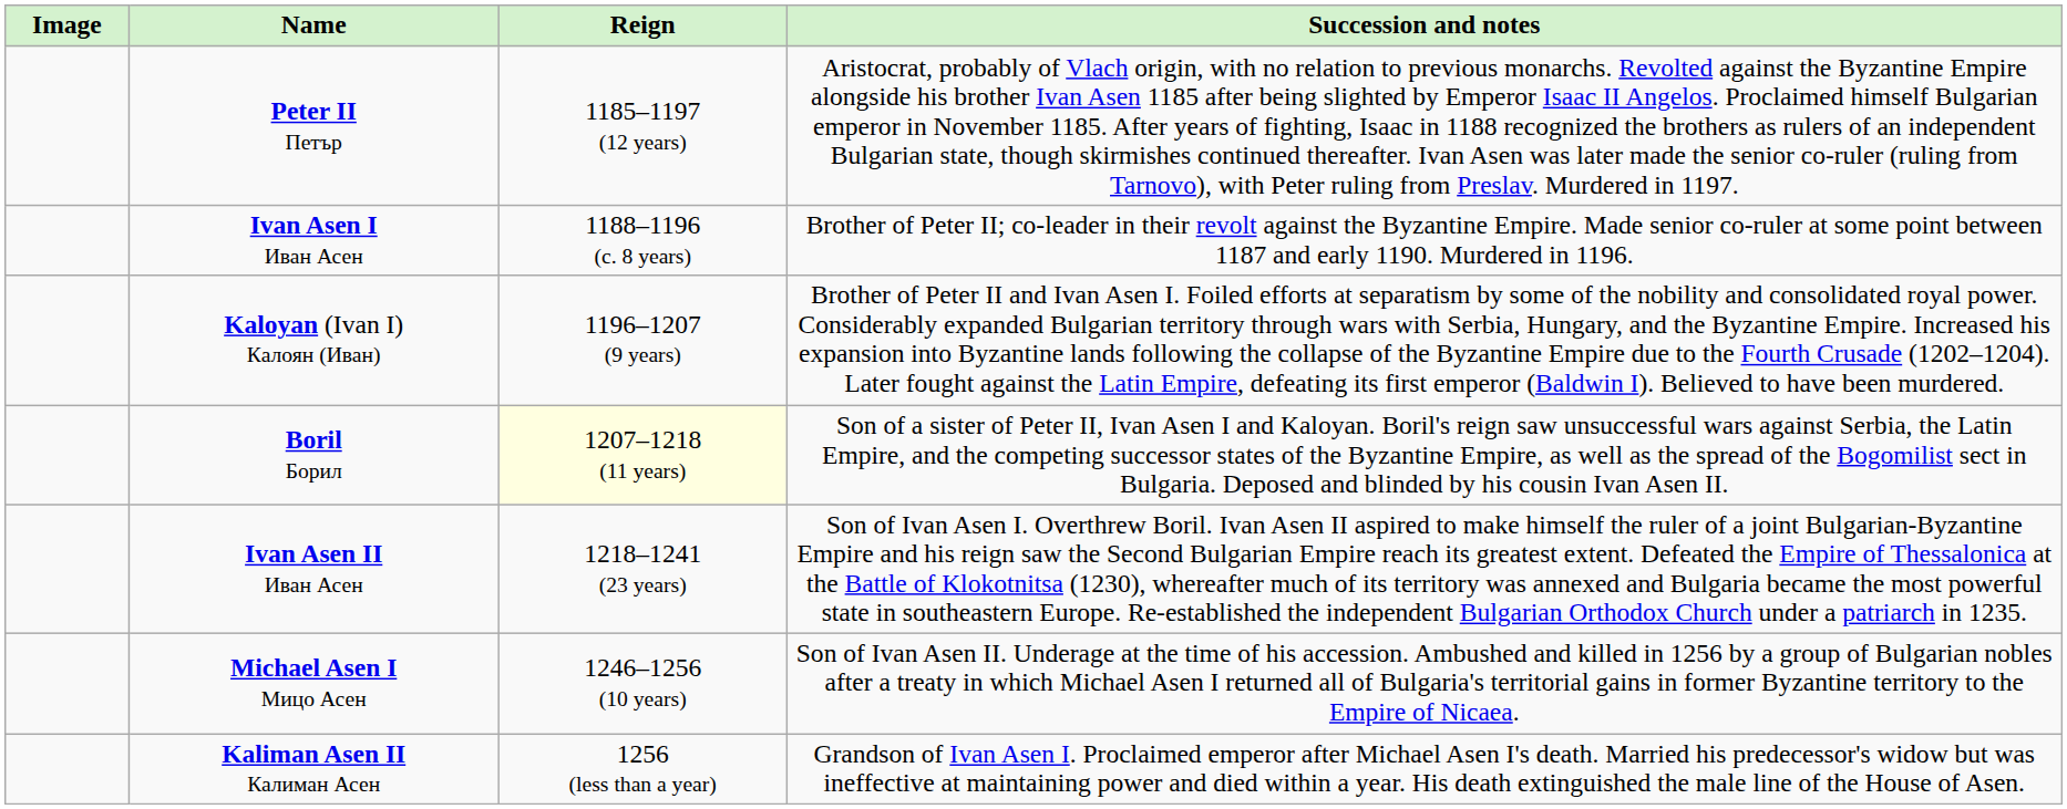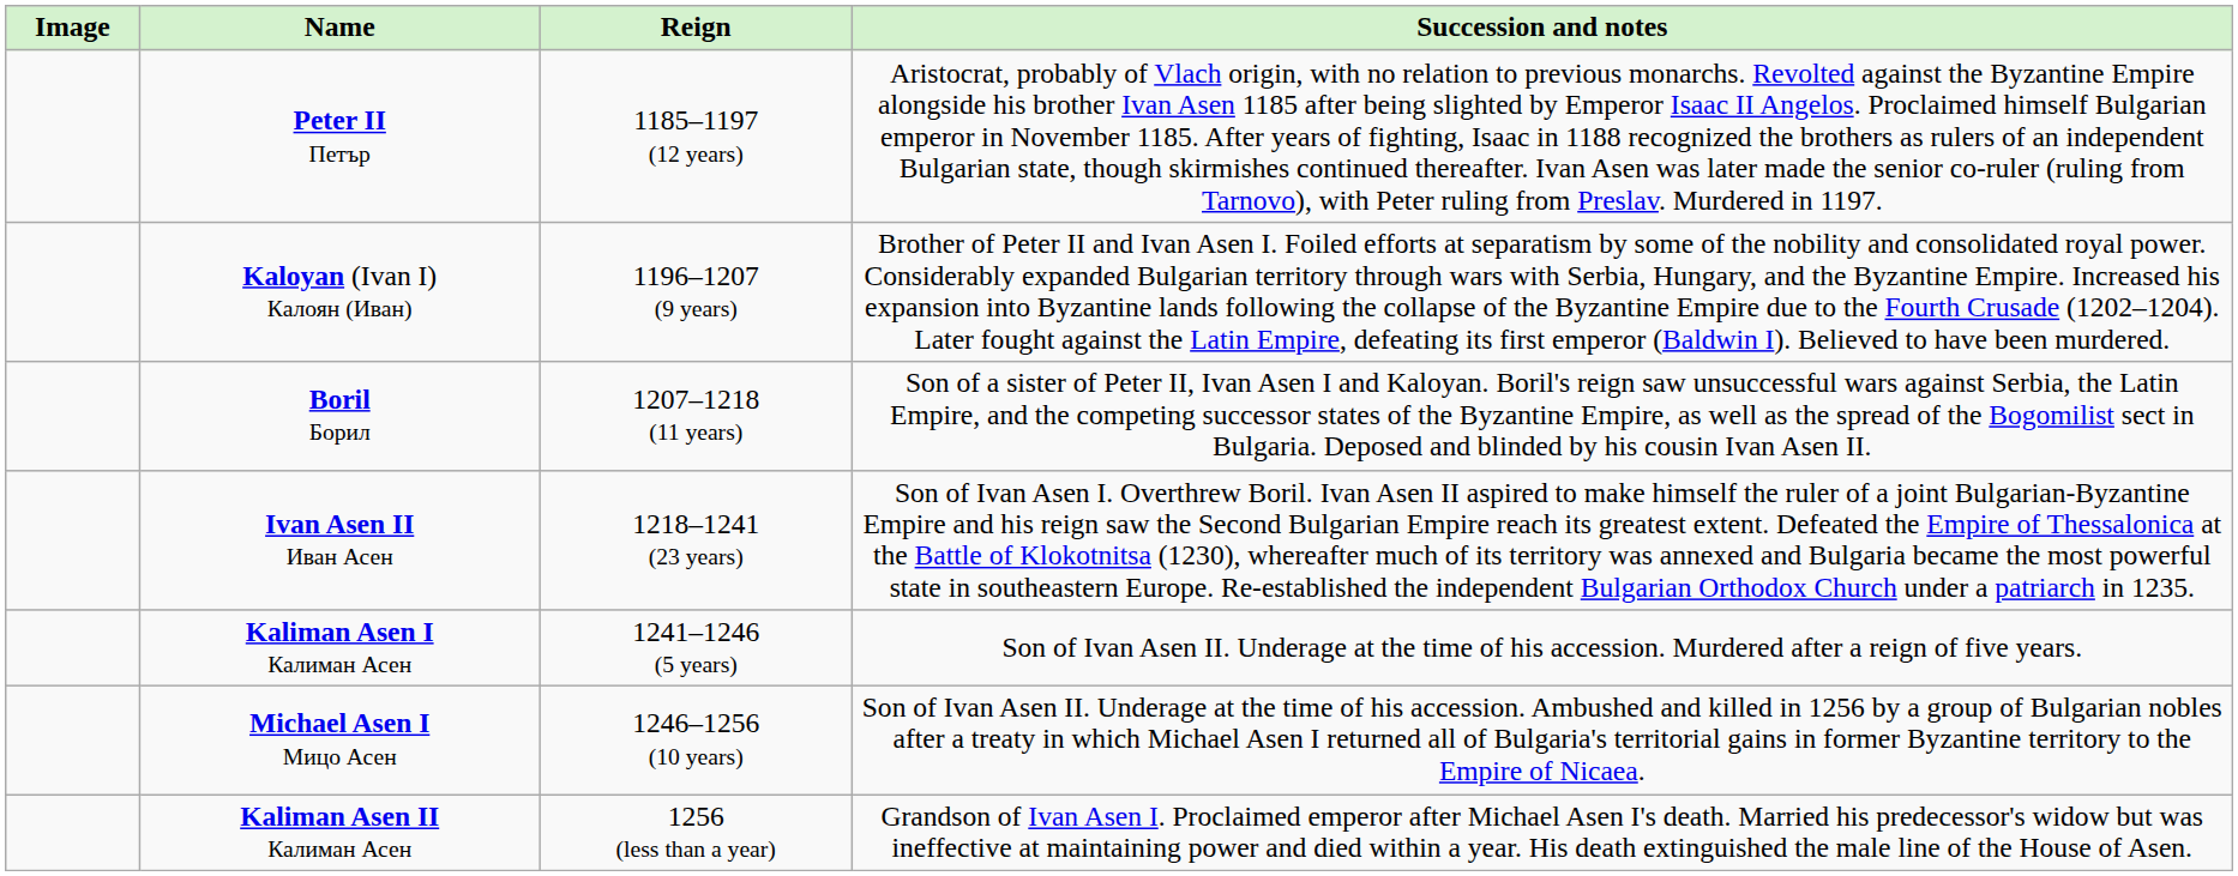- row: Ivan Asen I Иван Асен | 1188–1196 (c. 8 years) | Brother of Peter II; co-leader in their revolt against the Byzantine Empire. Made senior co-ruler at some point between 1187 and early 1190. Murdered in 1196.
Boril Борил | Reign: lightyellow background -> no background
+ row: Kaliman Asen I Калиман Асен | 1241–1246 (5 years) | Son of Ivan Asen II. Underage at the time of his accession. Murdered after a reign of five years.
